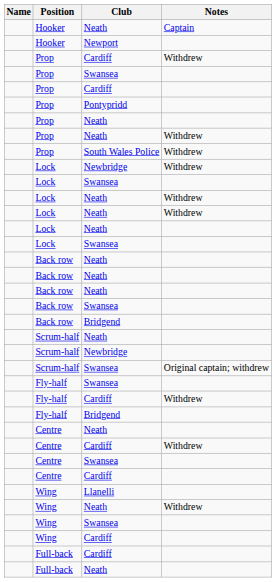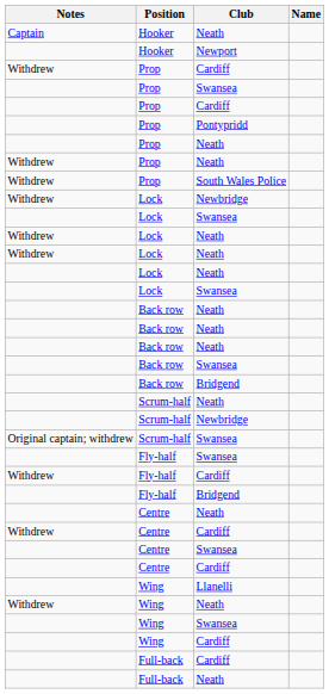columns swapped: Name <-> Notes
